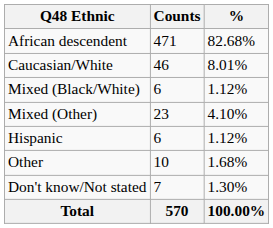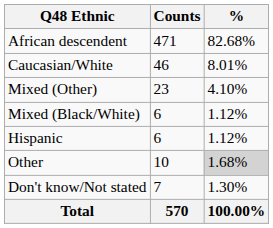rows swapped: Mixed (Black/White) <-> Mixed (Other)
Other | %: no background -> lightgrey background
